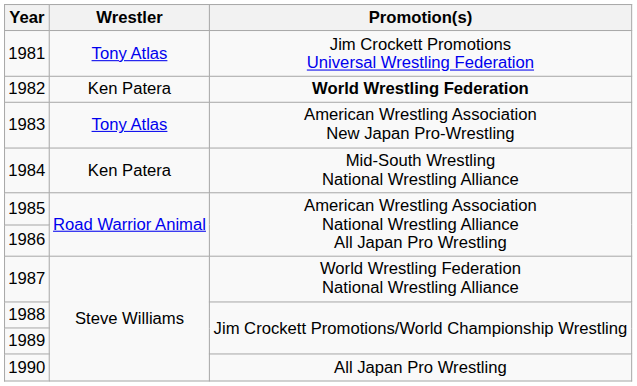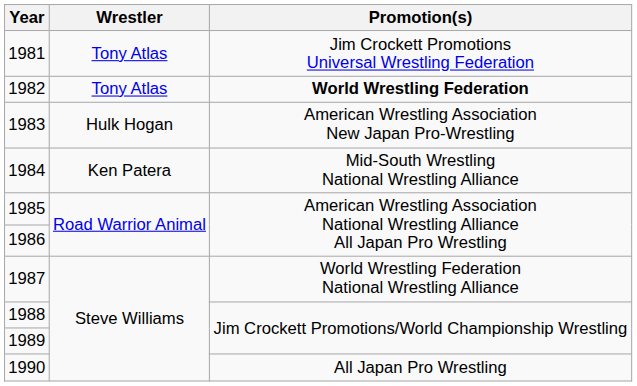1982 | Wrestler: Ken Patera -> Tony Atlas
1983 | Wrestler: Tony Atlas -> Hulk Hogan
